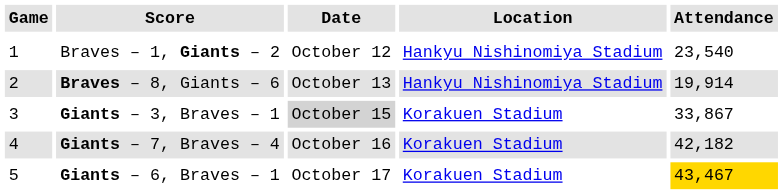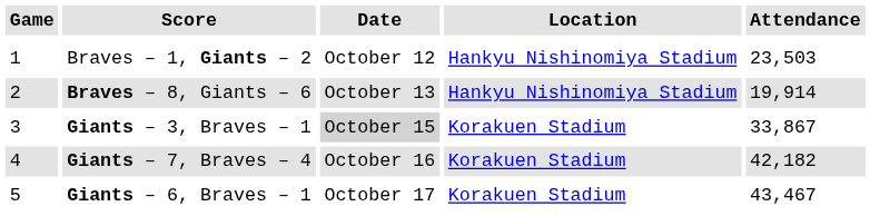Braves – 1, Giants – 2 | Attendance: 23,540 -> 23,503
Giants – 6, Braves – 1 | Attendance: gold background -> no background
